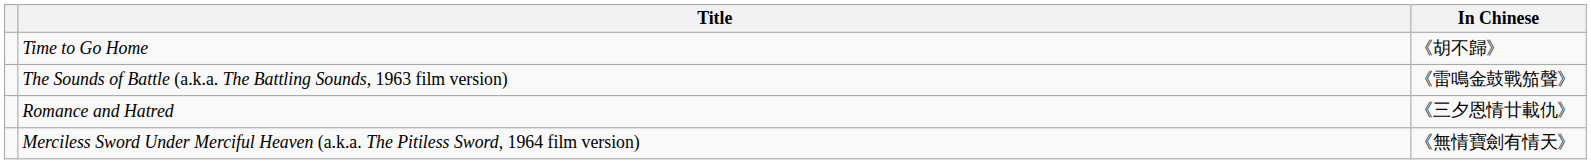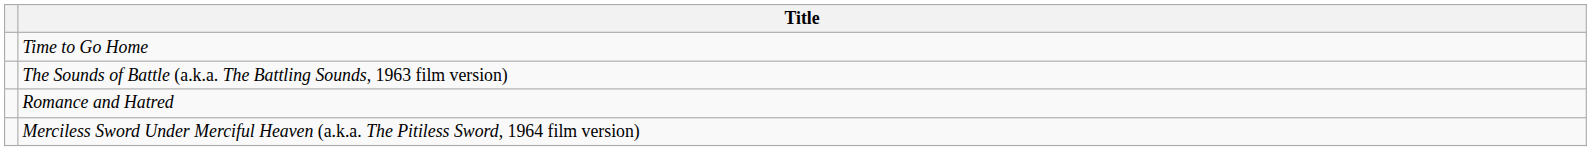- column: In Chinese | 《胡不歸》 | 《雷鳴金鼓戰笳聲》 | 《三夕恩情廿載仇》 | 《無情寶劍有情天》
